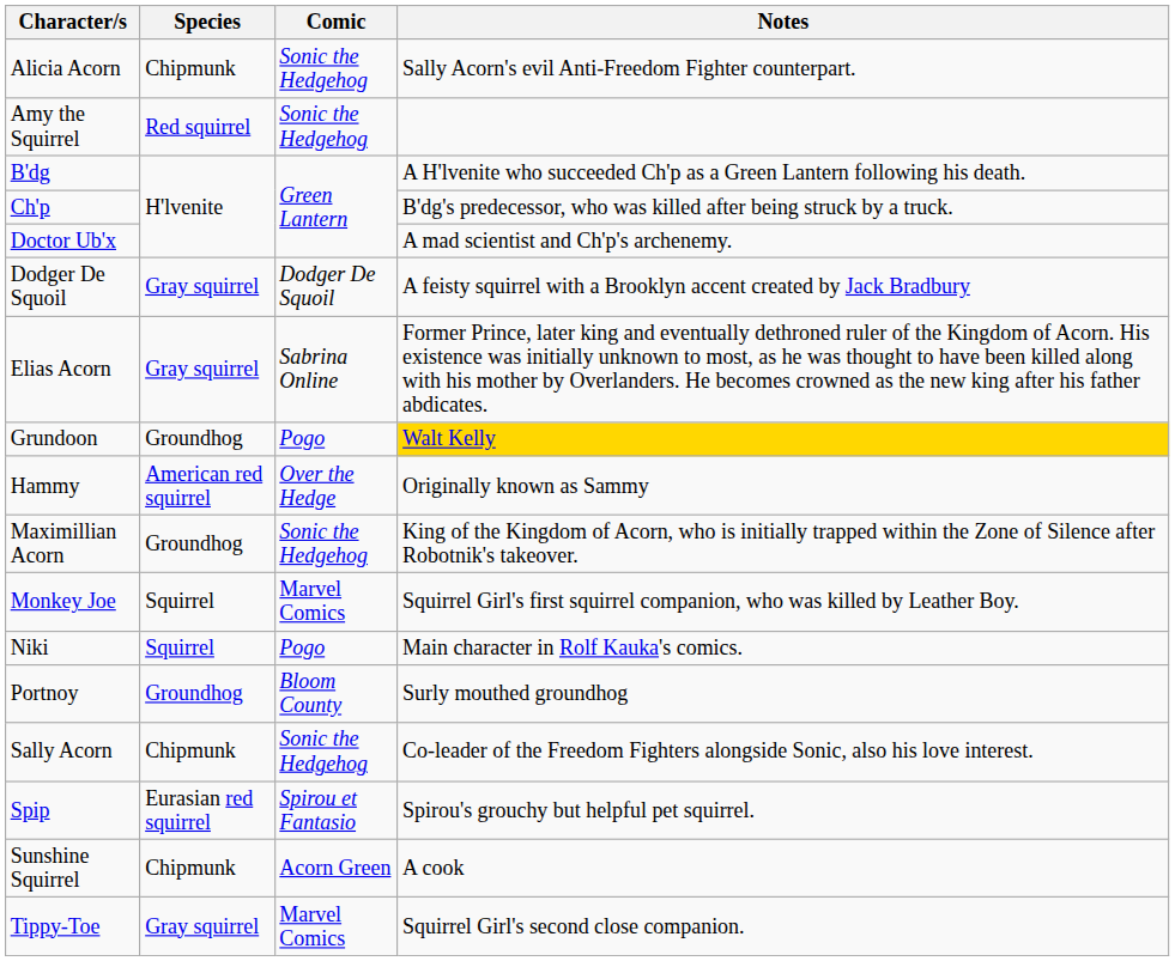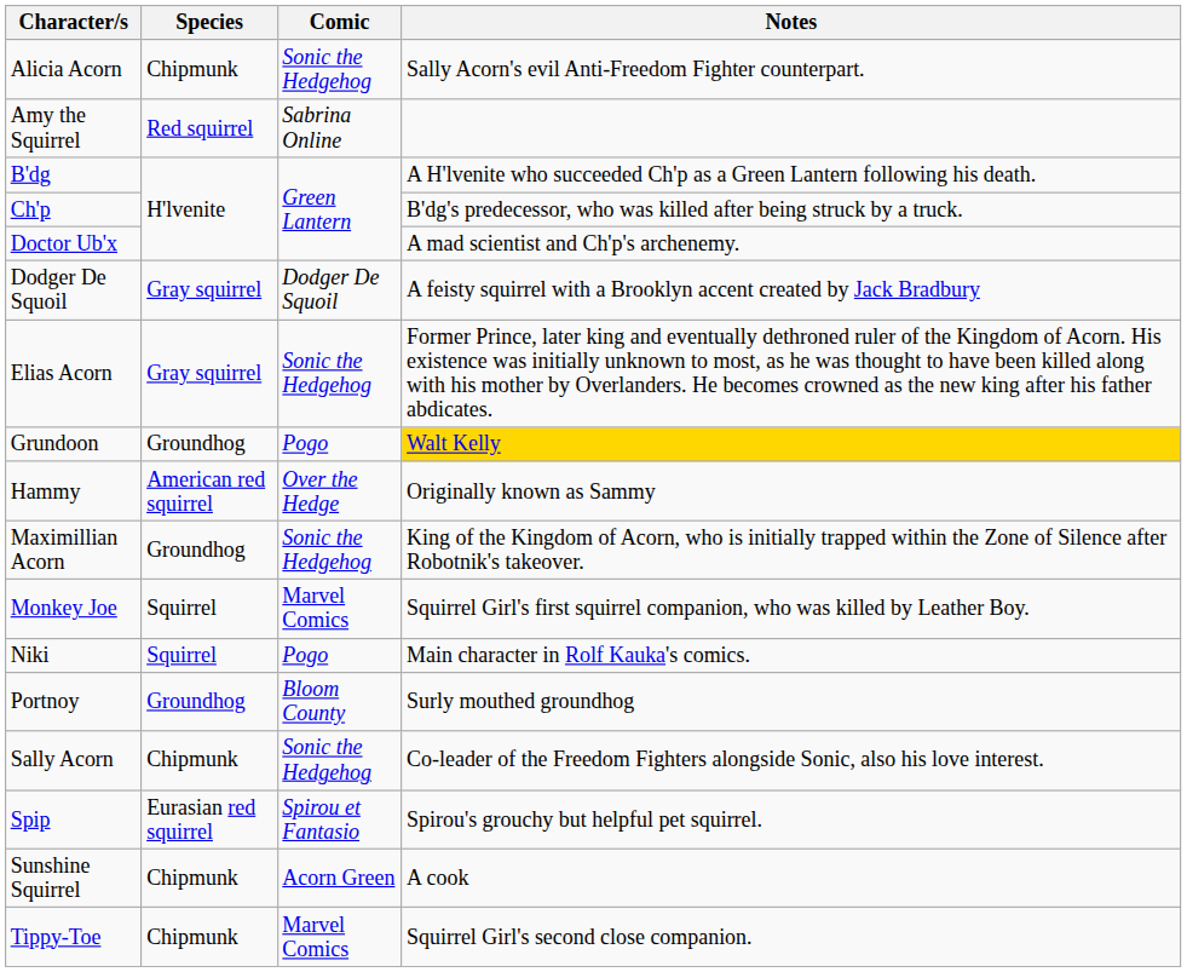Amy the Squirrel | Comic: Sonic the Hedgehog -> Sabrina Online
Elias Acorn | Comic: Sabrina Online -> Sonic the Hedgehog
Tippy-Toe | Species: Gray squirrel -> Chipmunk
